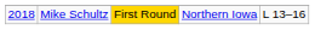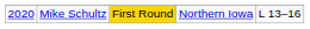Mike Schultz | column 1: 2018 -> 2020
